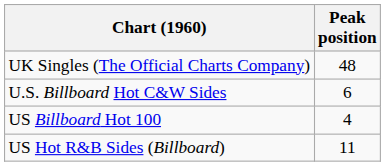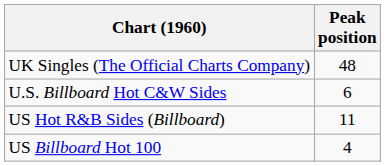rows swapped: US Billboard Hot 100 <-> US Hot R&B Sides (Billboard)
